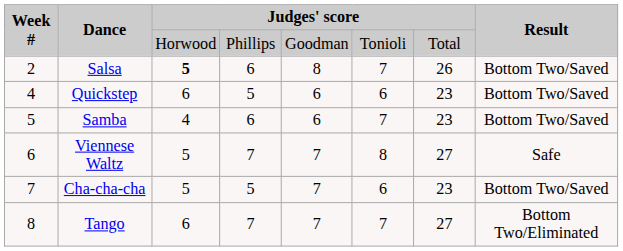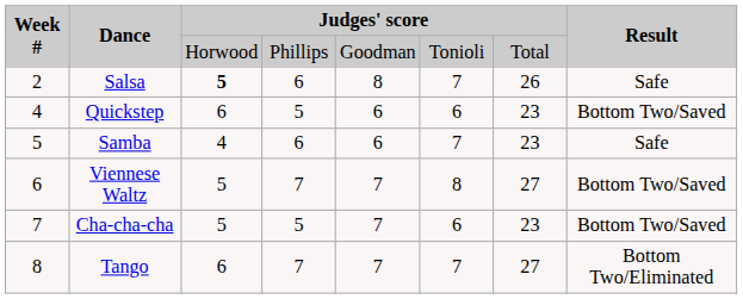Salsa | Result: Bottom Two/Saved -> Safe
Samba | Result: Bottom Two/Saved -> Safe
Viennese Waltz | Result: Safe -> Bottom Two/Saved
